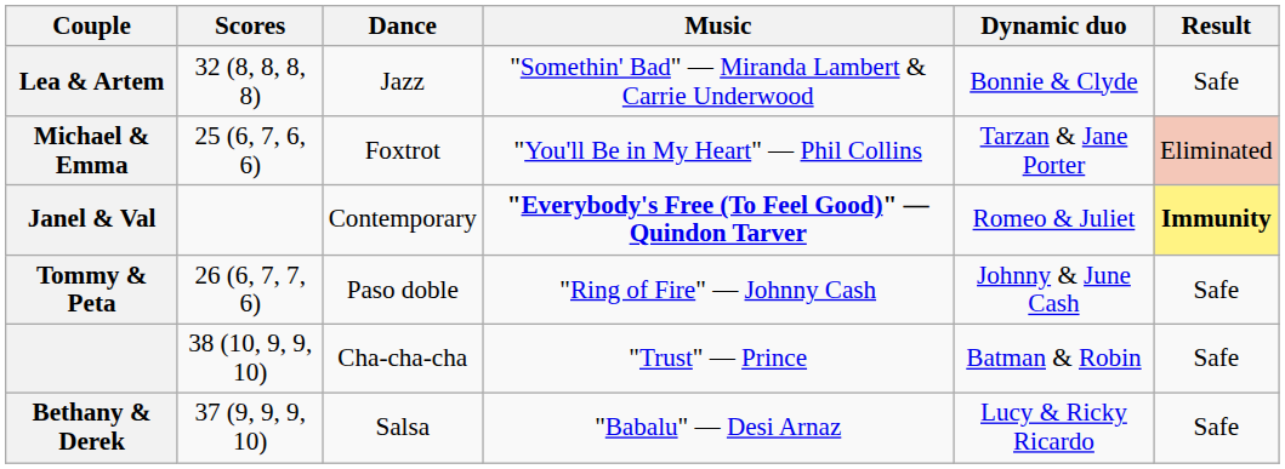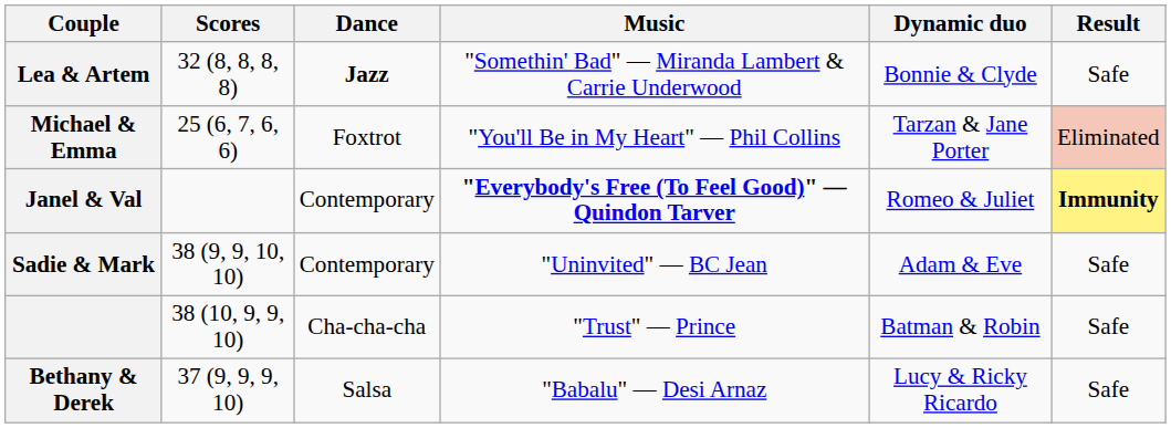Lea & Artem | Dance: normal -> bold
- row: Tommy & Peta | 26 (6, 7, 7, 6) | Paso doble | "Ring of Fire" — Johnny Cash | Johnny & June Cash | Safe
+ row: Sadie & Mark | 38 (9, 9, 10, 10) | Contemporary | "Uninvited" — BC Jean | Adam & Eve | Safe
